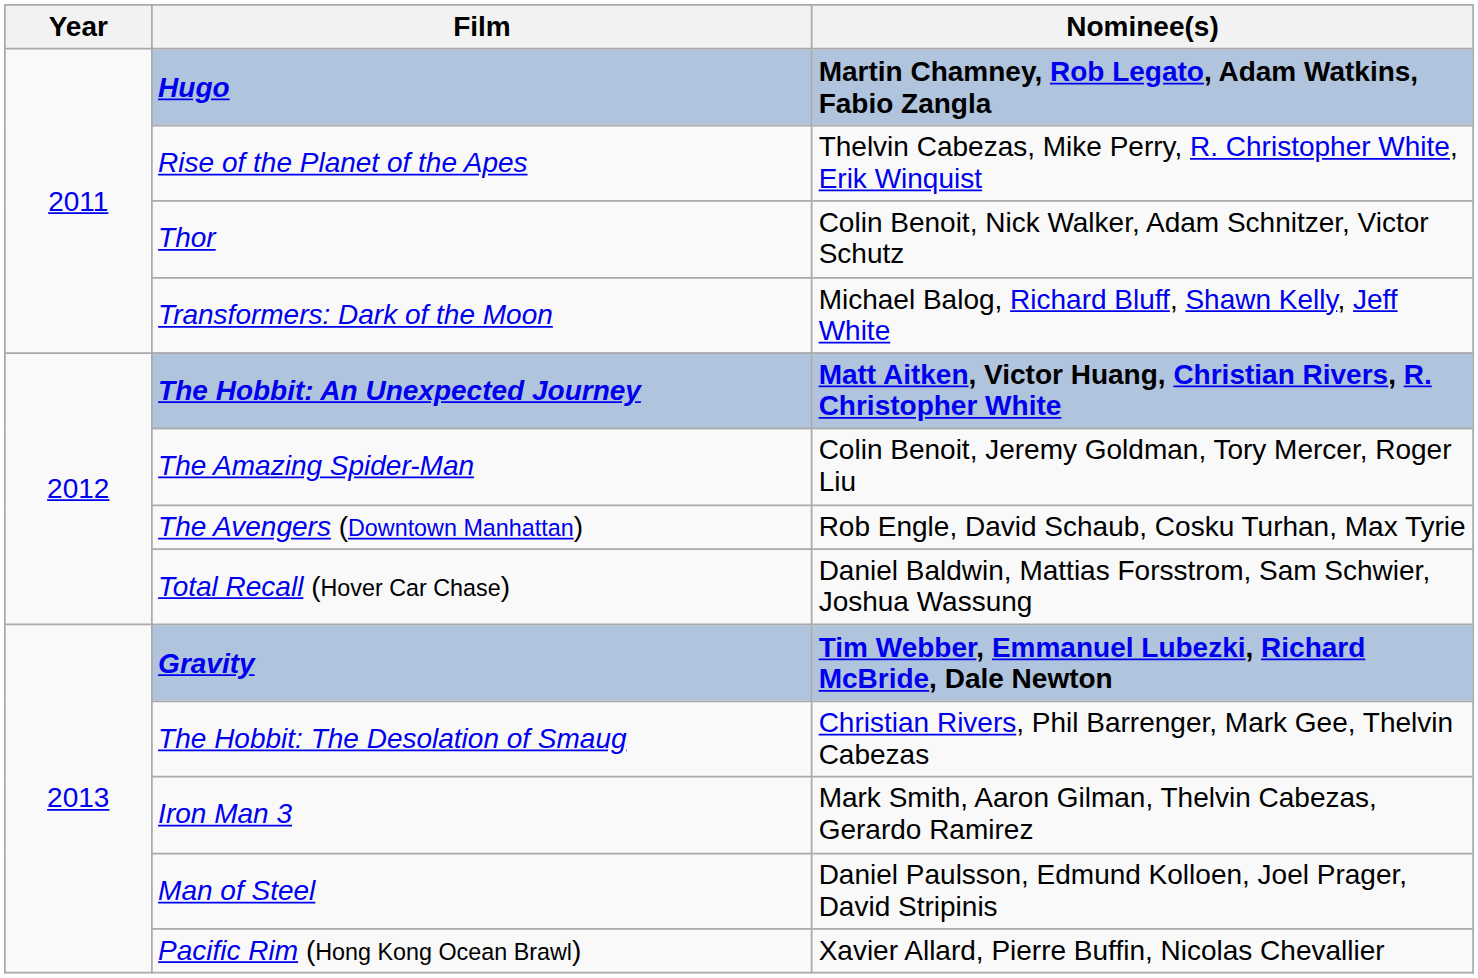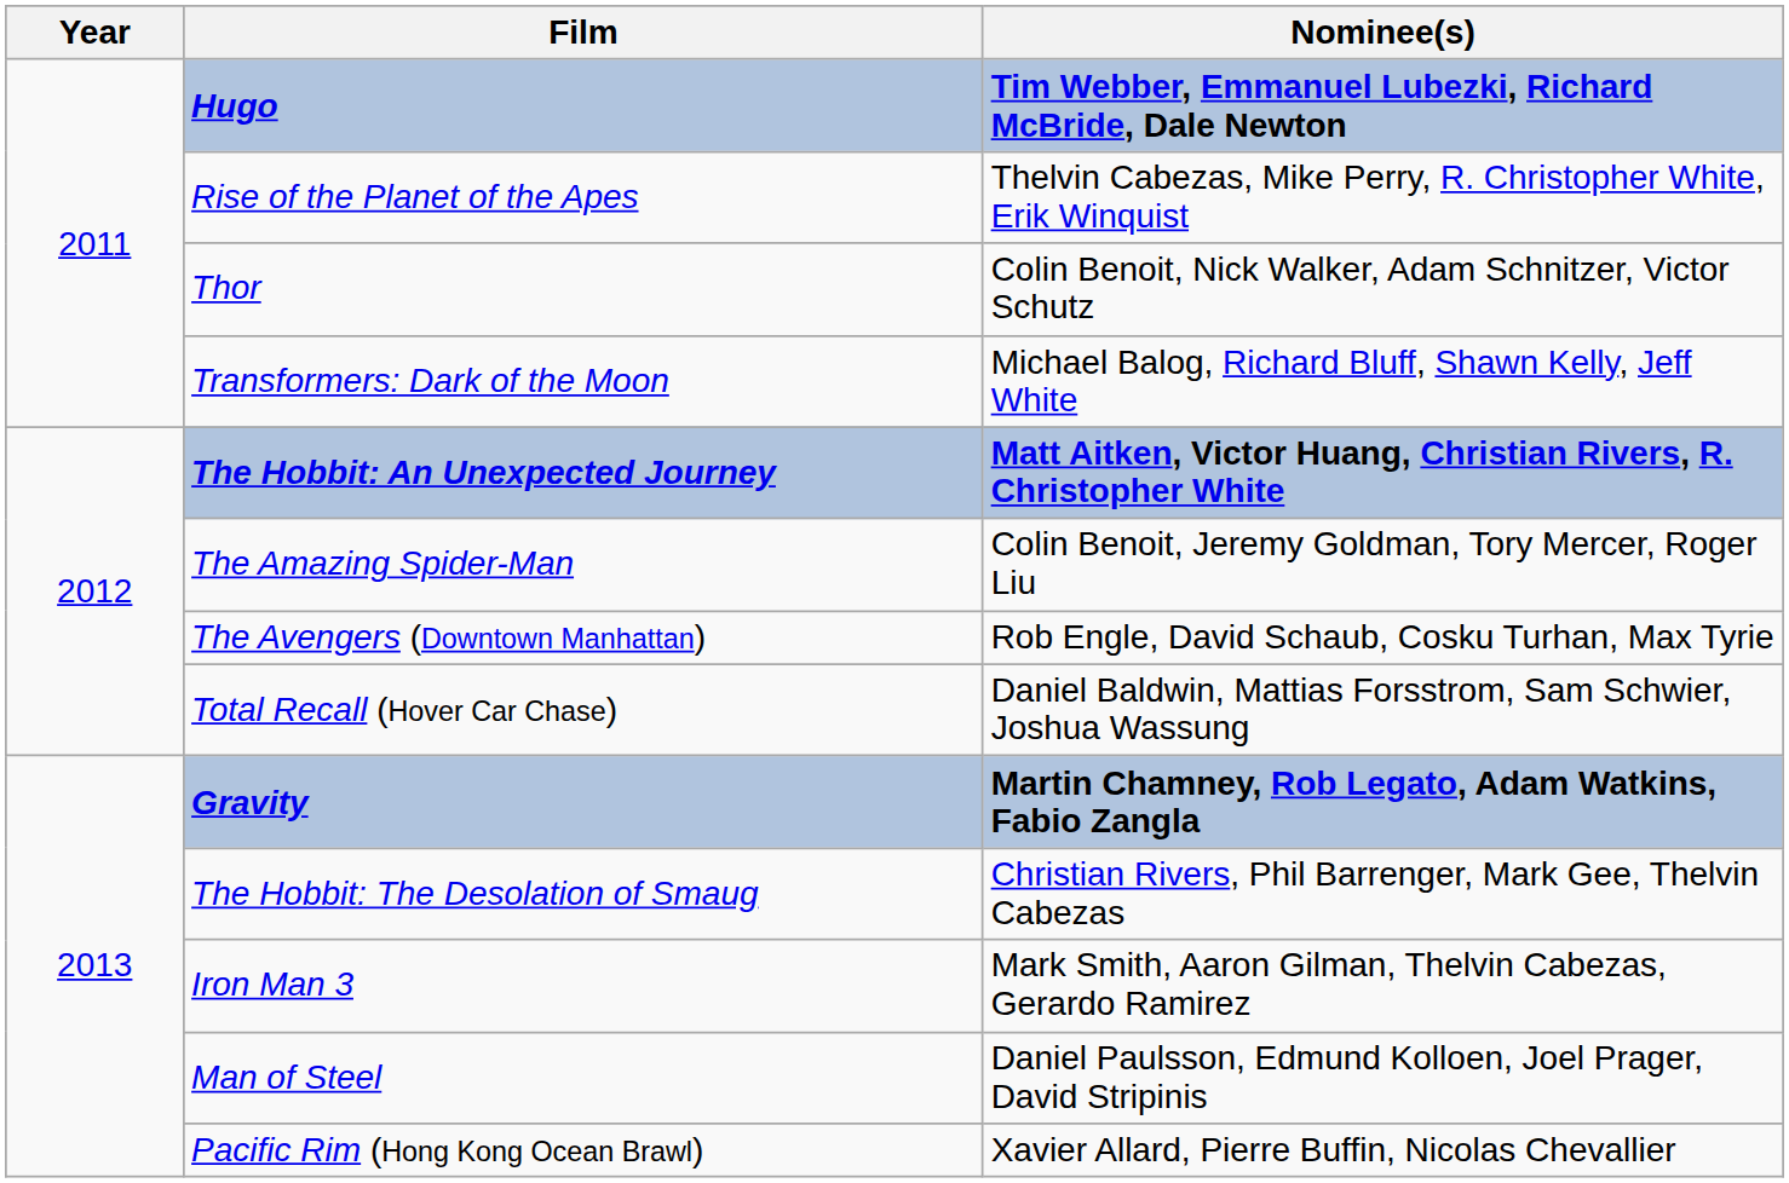Hugo | Nominee(s): Martin Chamney, Rob Legato, Adam Watkins, Fabio Zangla -> Tim Webber, Emmanuel Lubezki, Richard McBride, Dale Newton
Gravity | Nominee(s): Tim Webber, Emmanuel Lubezki, Richard McBride, Dale Newton -> Martin Chamney, Rob Legato, Adam Watkins, Fabio Zangla
